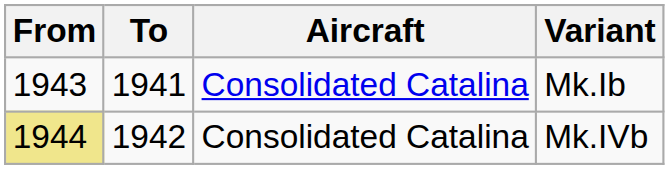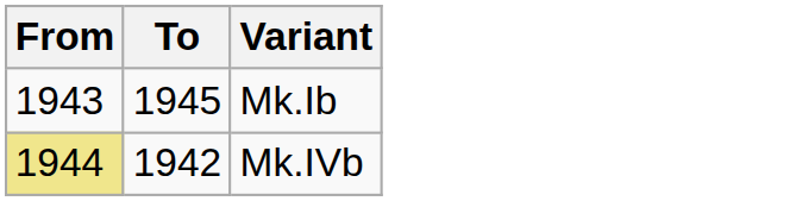- column: Aircraft | Consolidated Catalina | Consolidated Catalina
Mk.Ib | To: 1941 -> 1945
